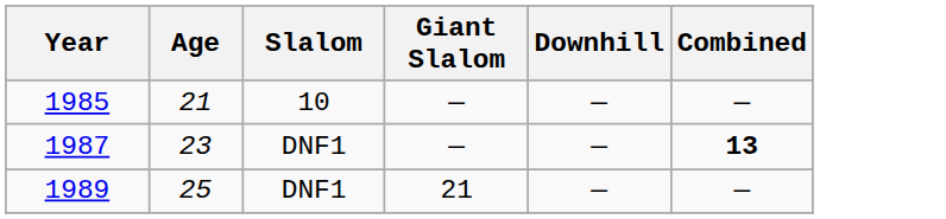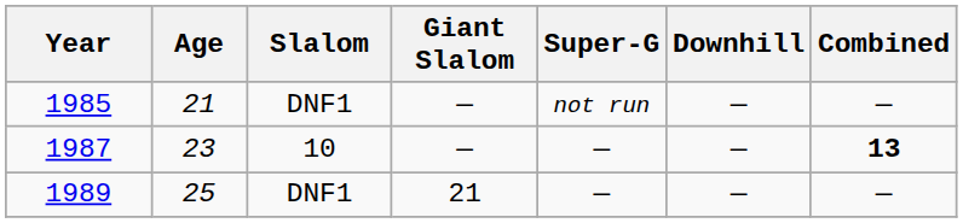+ column: Super-G | not run | — | —
1985 | Slalom: 10 -> DNF1
1987 | Slalom: DNF1 -> 10
